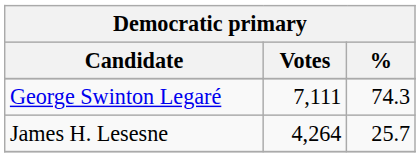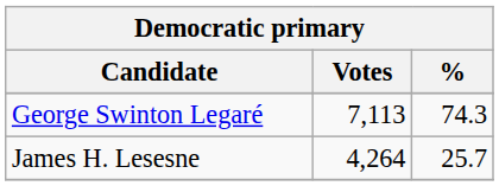George Swinton Legaré | Votes: 7,111 -> 7,113
